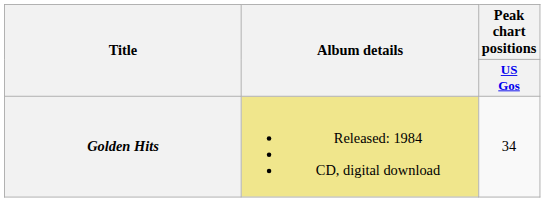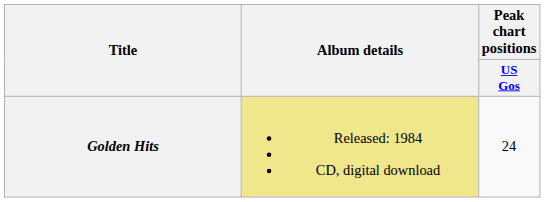Golden Hits | Peak chart positions / US Gos: 34 -> 24
